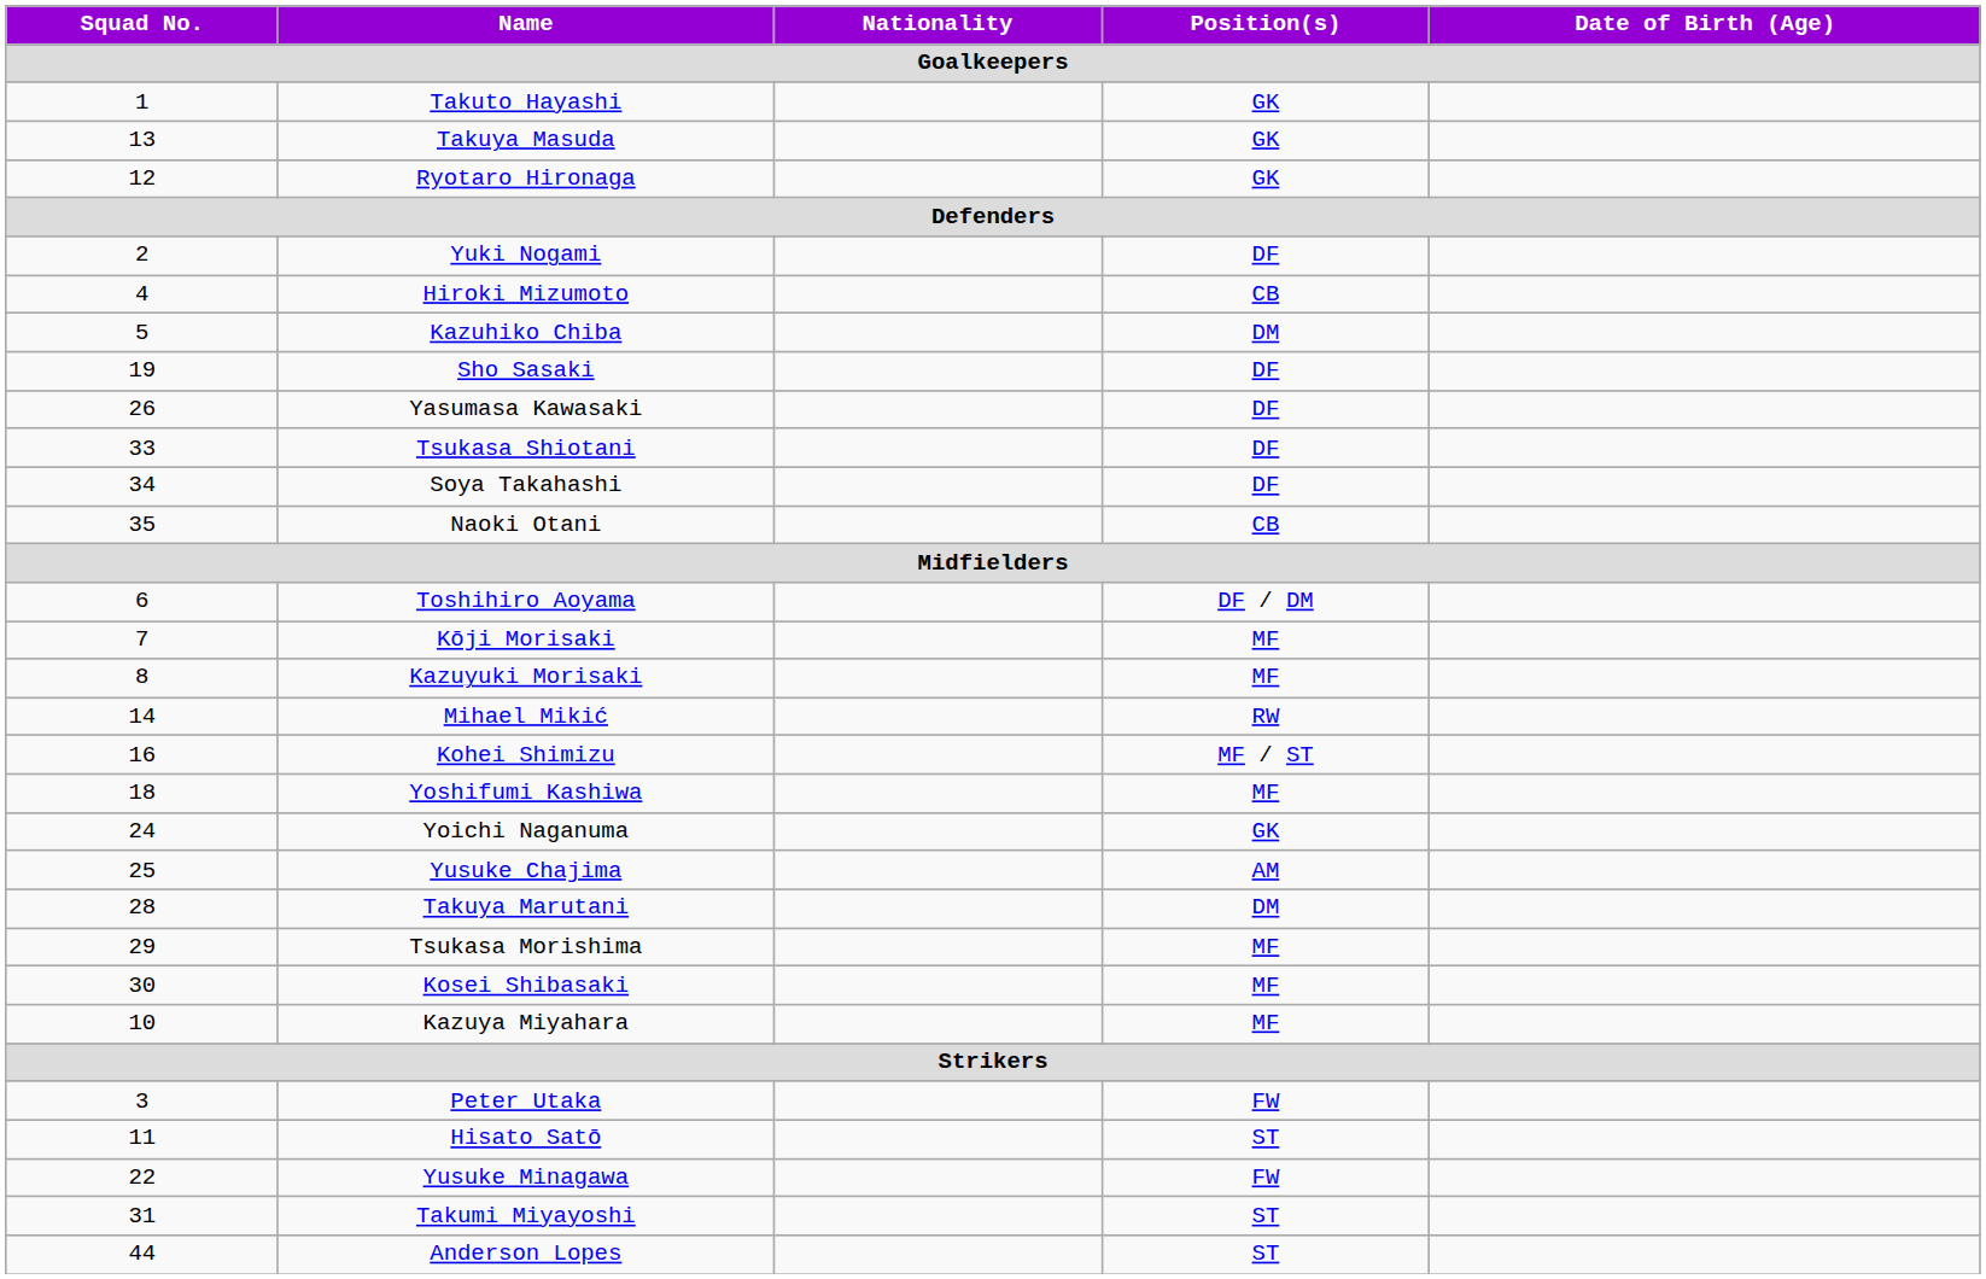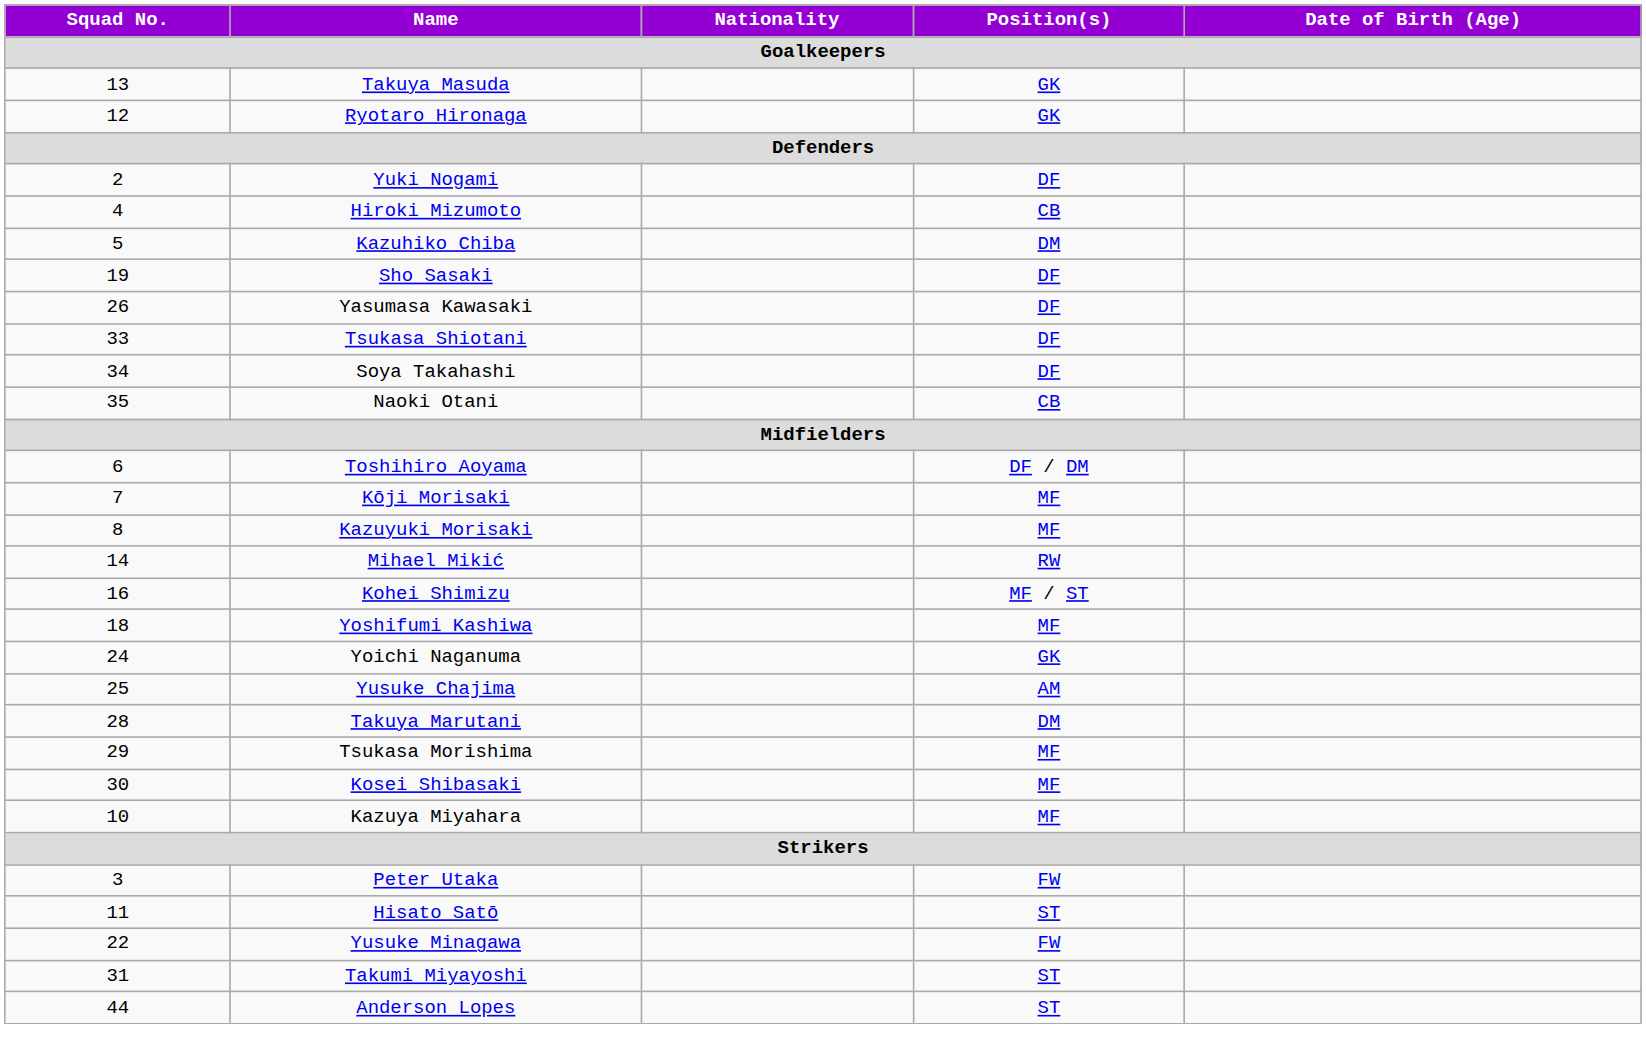- row: 1 | Takuto Hayashi | GK
